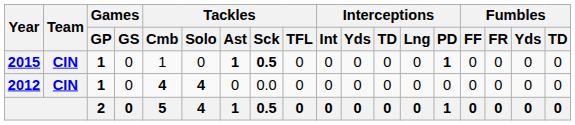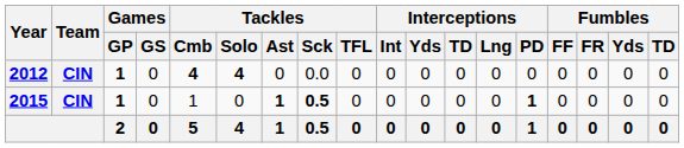rows swapped: 2012 <-> 2015
